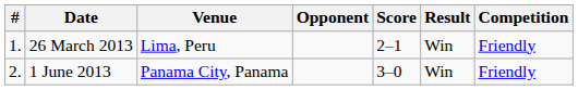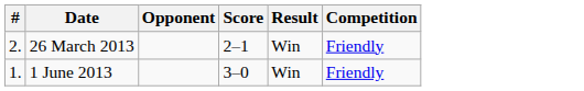- column: Venue | Lima, Peru | Panama City, Panama
26 March 2013 | #: 1. -> 2.
1 June 2013 | #: 2. -> 1.
